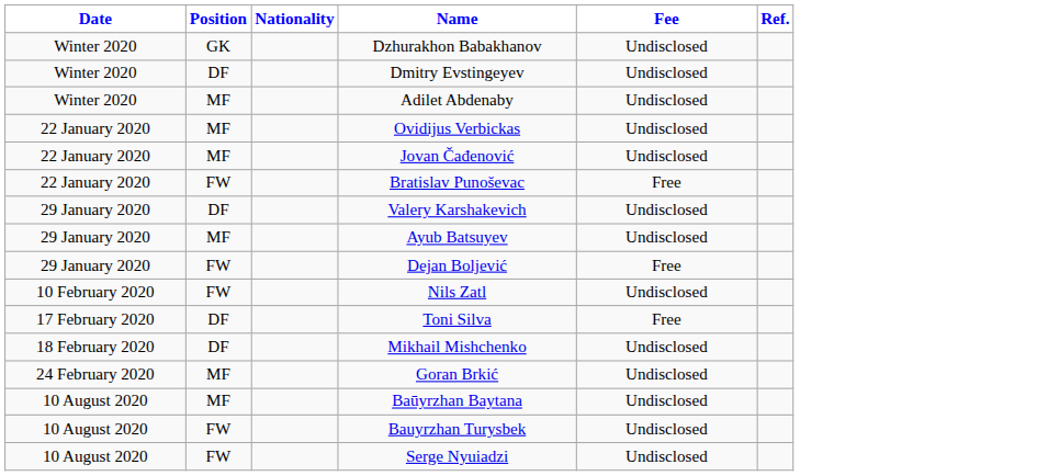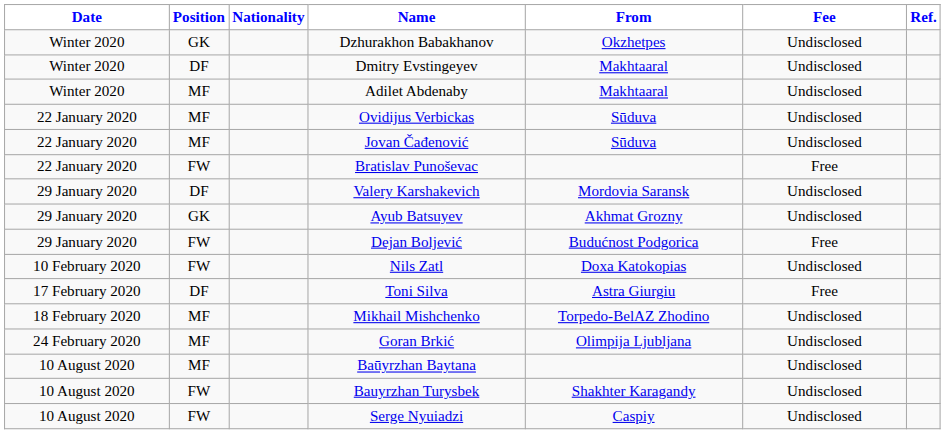+ column: From | Okzhetpes | Makhtaaral | Makhtaaral | Sūduva | Sūduva | Mordovia Saransk | Akhmat Grozny | Budućnost Podgorica | Doxa Katokopias | Astra Giurgiu | Torpedo-BelAZ Zhodino | Olimpija Ljubljana | Shakhter Karagandy | Caspiy
Ayub Batsuyev | Position: MF -> GK
Mikhail Mishchenko | Position: DF -> MF
